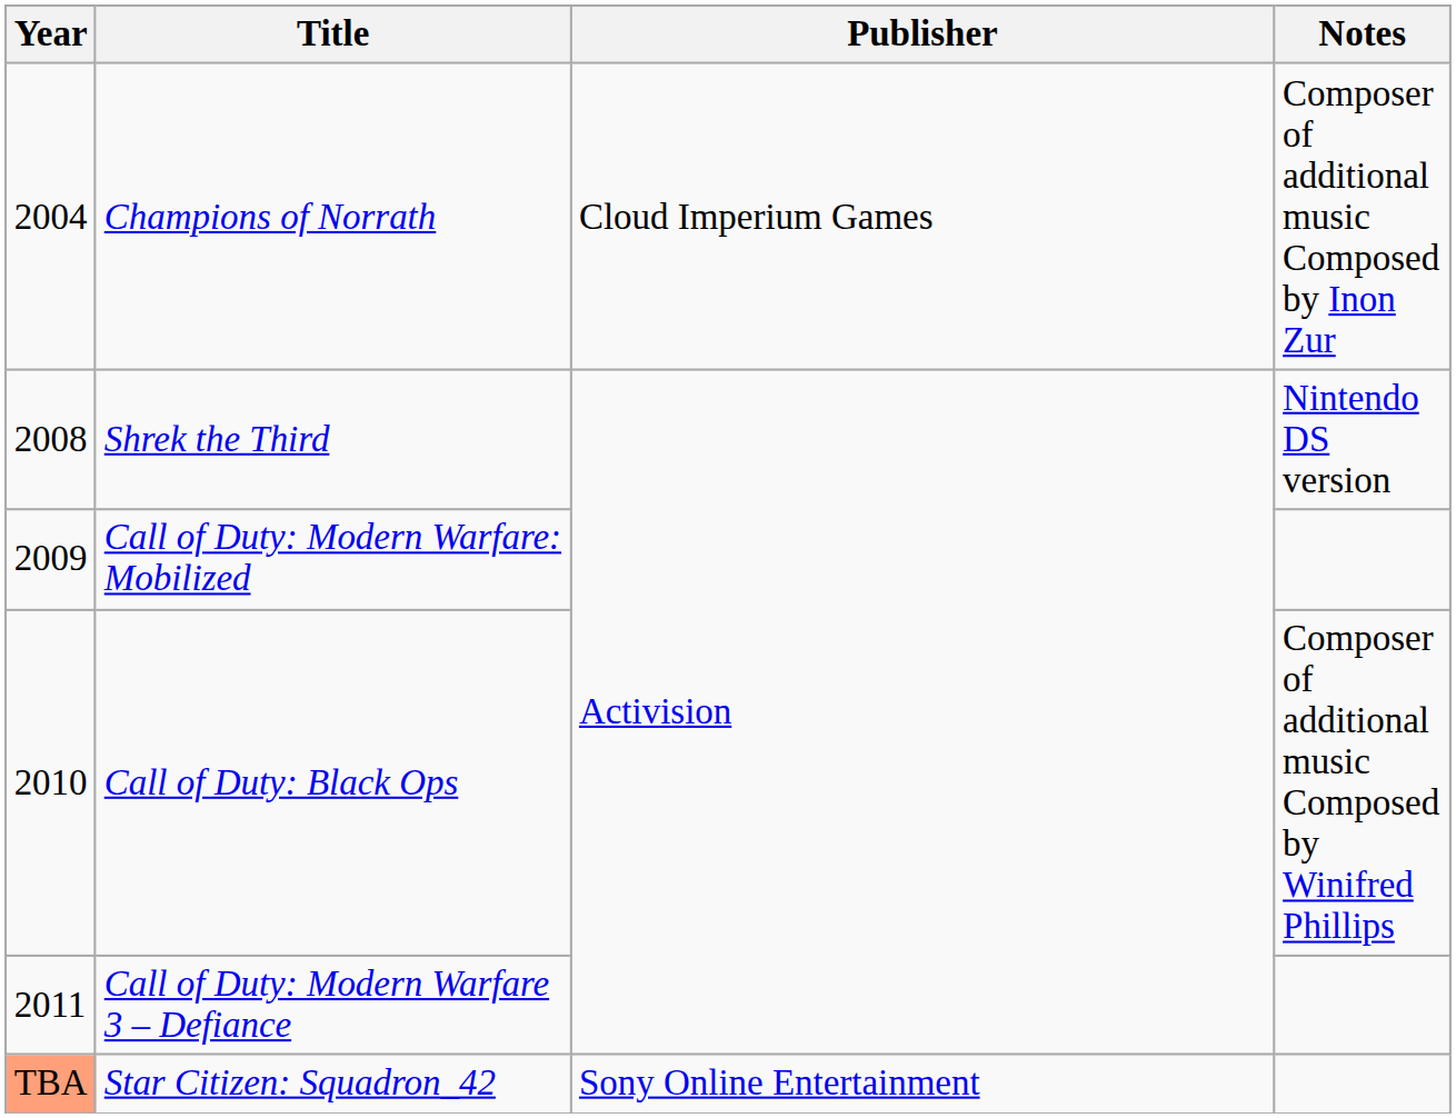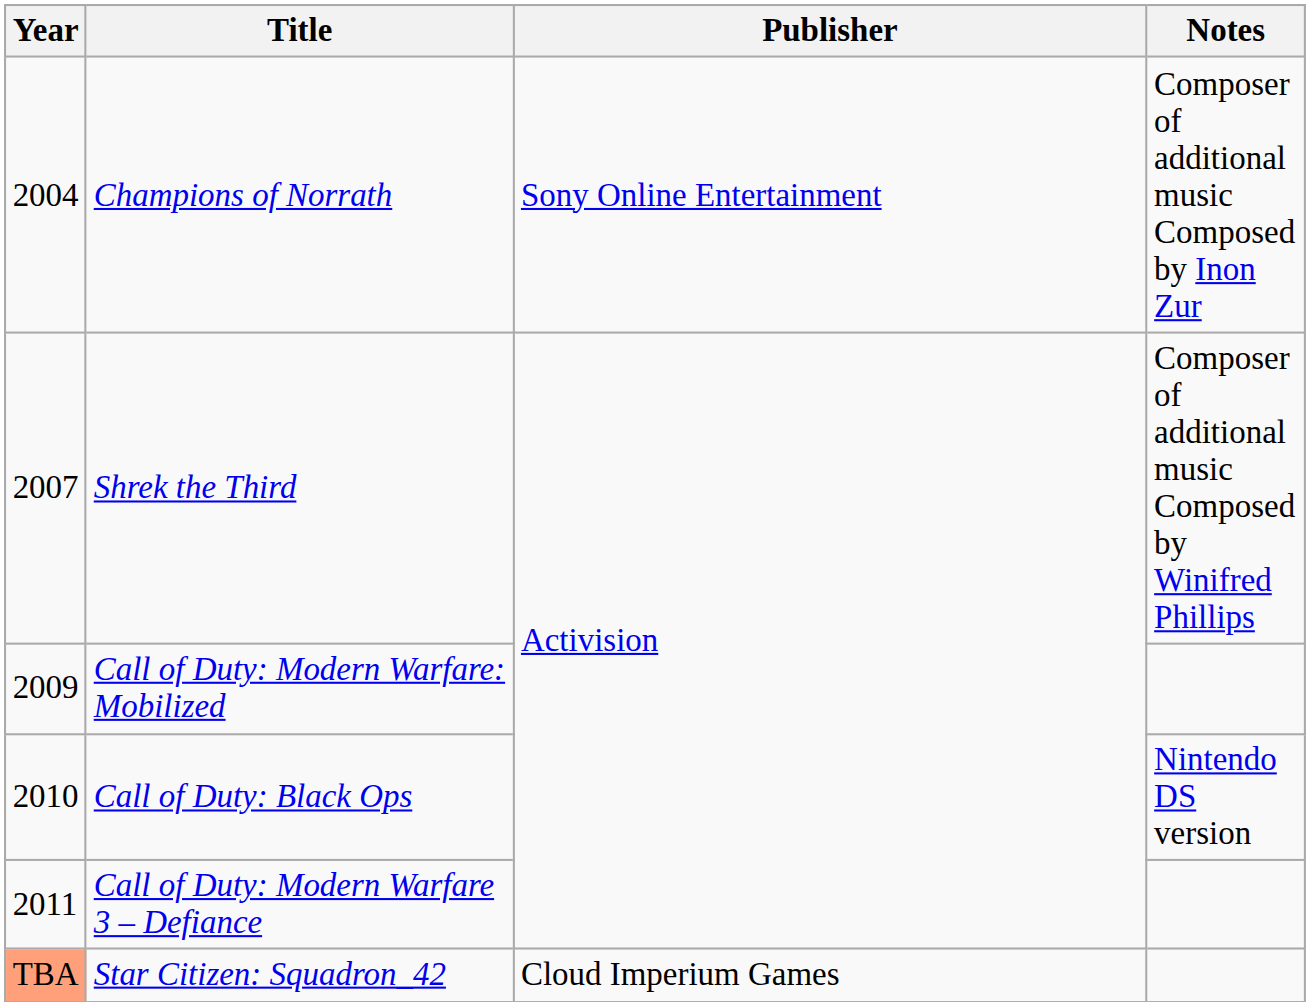Champions of Norrath | Publisher: Cloud Imperium Games -> Sony Online Entertainment
Shrek the Third | Year: 2008 -> 2007
Shrek the Third | Notes: Nintendo DS version -> Composer of additional music Composed by Winifred Phillips
Call of Duty: Black Ops | Notes: Composer of additional music Composed by Winifred Phillips -> Nintendo DS version
Star Citizen: Squadron_42 | Publisher: Sony Online Entertainment -> Cloud Imperium Games
